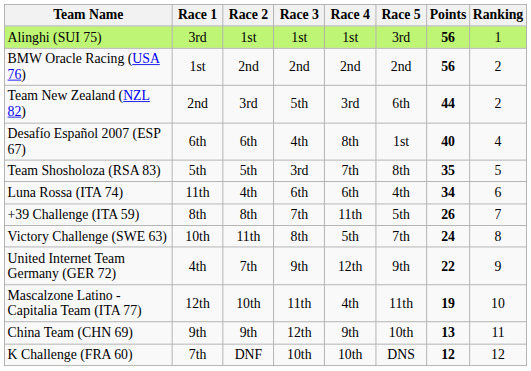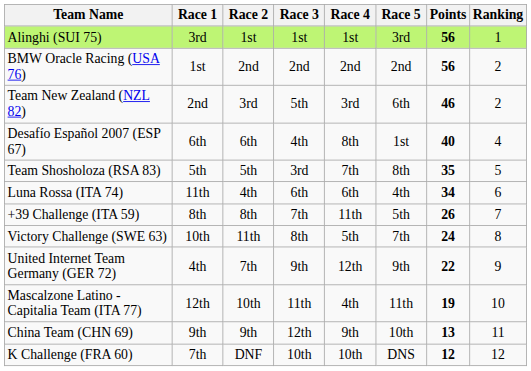Team New Zealand (NZL 82) | Points: 44 -> 46
